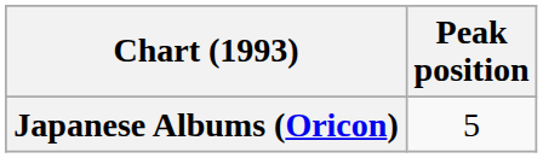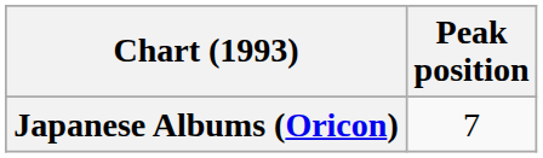Japanese Albums (Oricon) | Peak position: 5 -> 7
